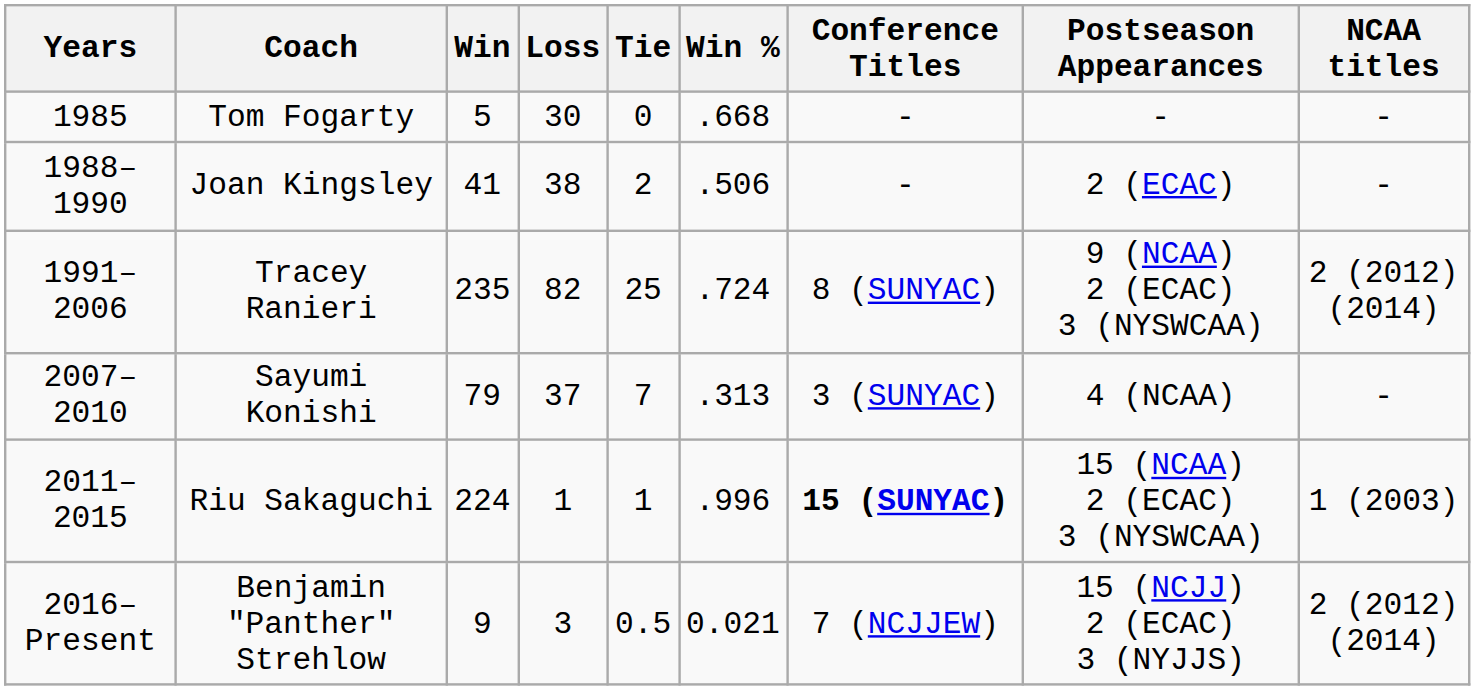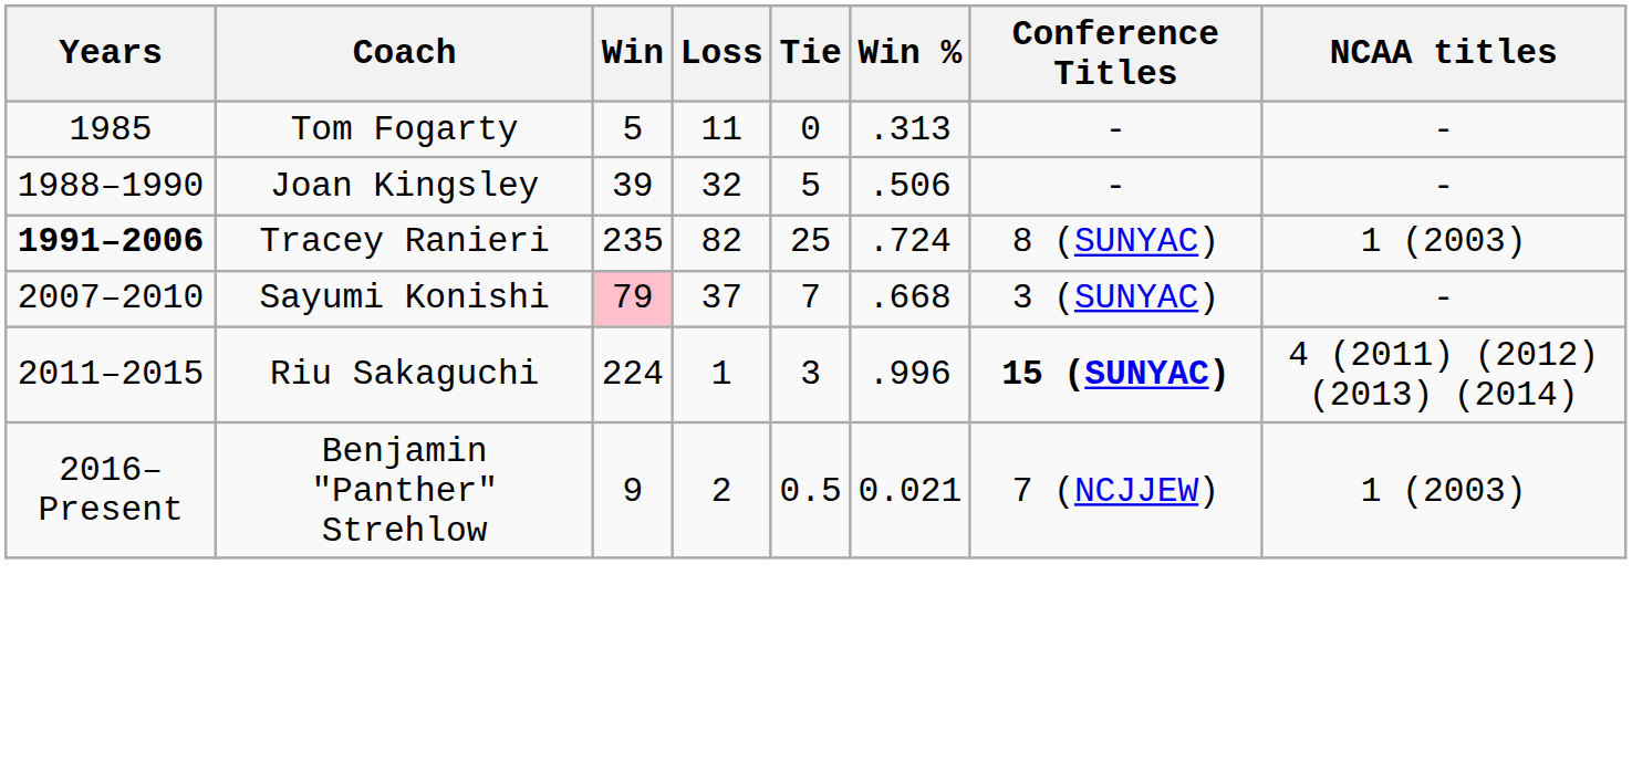- column: Postseason Appearances | - | 2 (ECAC) | 9 (NCAA) 2 (ECAC) 3 (NYSWCAA) | 4 (NCAA) | 15 (NCAA) 2 (ECAC) 3 (NYSWCAA) | 15 (NCJJ) 2 (ECAC) 3 (NYJJS)
Tom Fogarty | Loss: 30 -> 11
Tom Fogarty | Win %: .668 -> .313
Joan Kingsley | Win: 41 -> 39
Joan Kingsley | Loss: 38 -> 32
Joan Kingsley | Tie: 2 -> 5
Tracey Ranieri | Years: normal -> bold
Tracey Ranieri | NCAA titles: 2 (2012) (2014) -> 1 (2003)
Sayumi Konishi | Win: no background -> pink background
Sayumi Konishi | Win %: .313 -> .668
Riu Sakaguchi | Tie: 1 -> 3
Riu Sakaguchi | NCAA titles: 1 (2003) -> 4 (2011) (2012) (2013) (2014)
Benjamin "Panther" Strehlow | Loss: 3 -> 2
Benjamin "Panther" Strehlow | NCAA titles: 2 (2012) (2014) -> 1 (2003)
